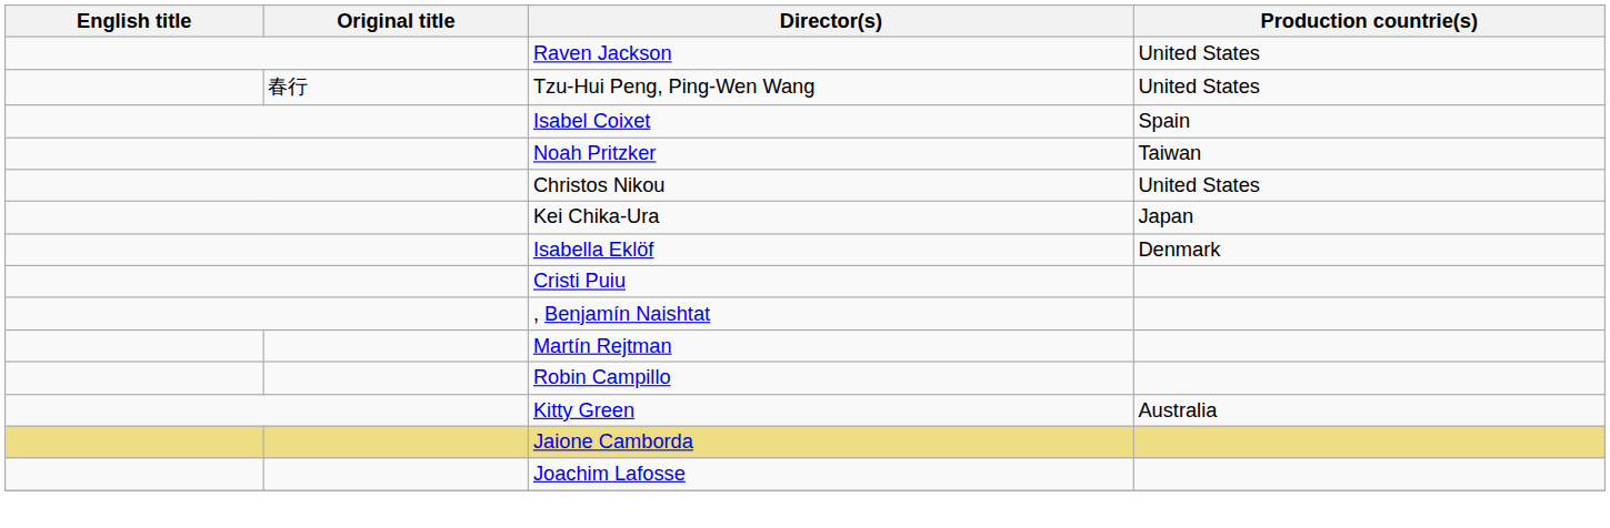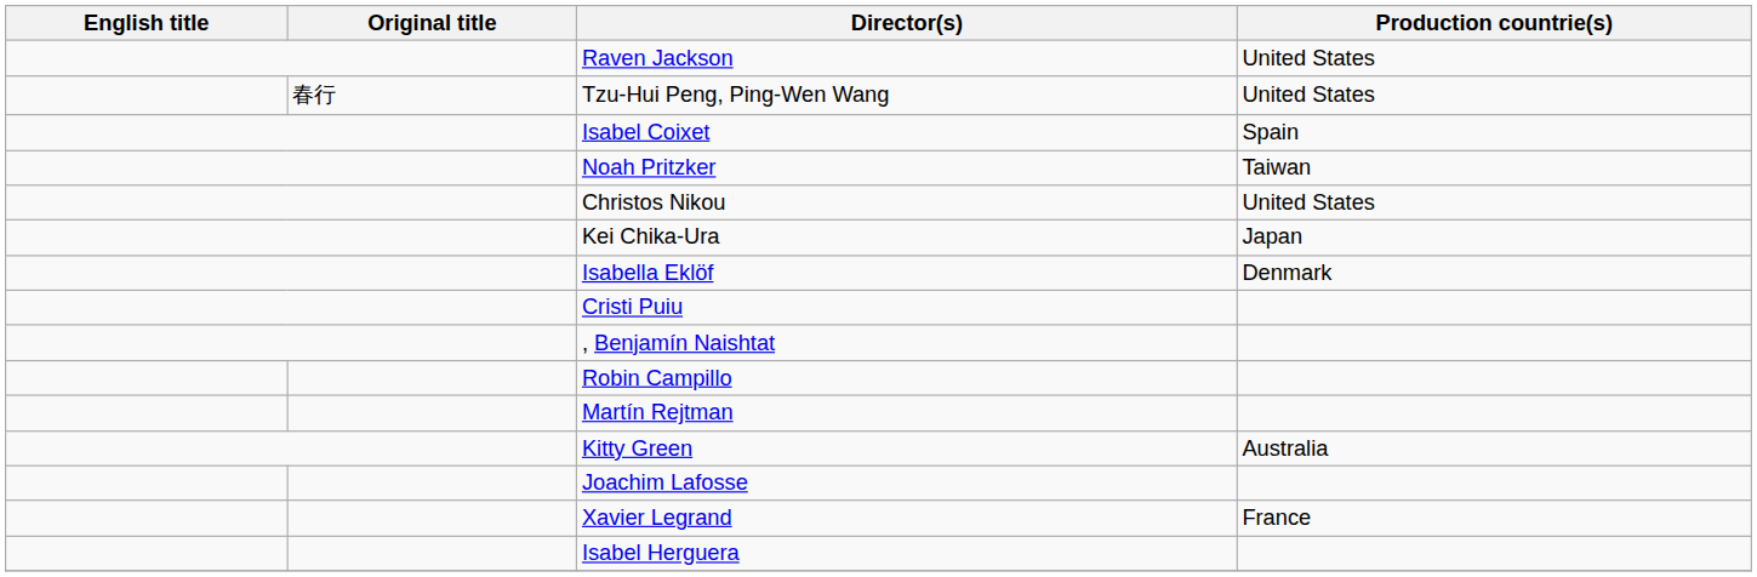rows swapped: Martín Rejtman <-> Robin Campillo
- row: Jaione Camborda
+ row: Xavier Legrand | France
+ row: Isabel Herguera
